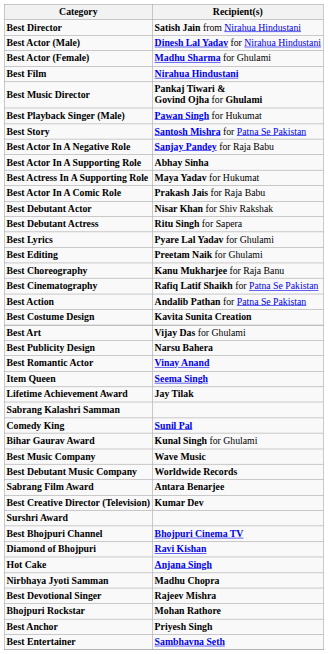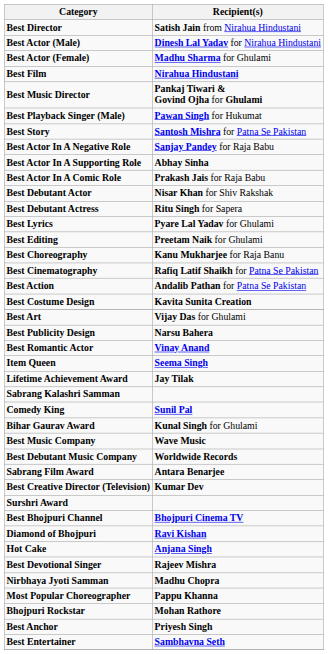- row: Best Actress In A Supporting Role | Maya Yadav for Hukumat
rows swapped: Nirbhaya Jyoti Samman <-> Best Devotional Singer
+ row: Most Popular Choreographer | Pappu Khanna
